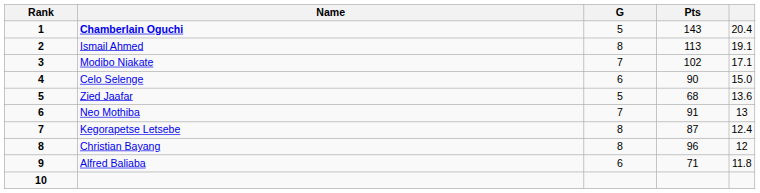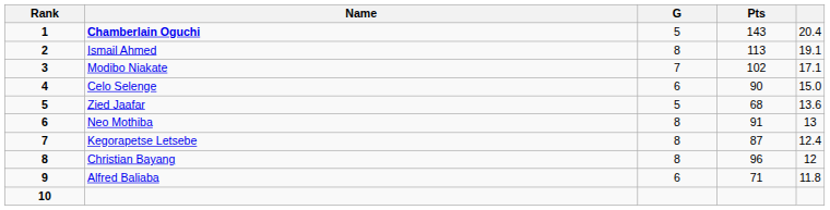Neo Mothiba | G: 7 -> 8
